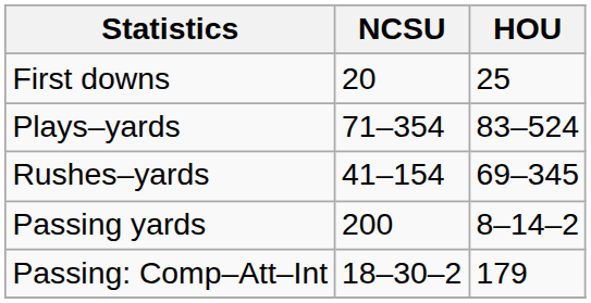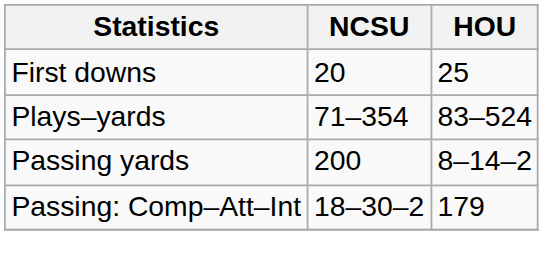- row: Rushes–yards | 41–154 | 69–345
